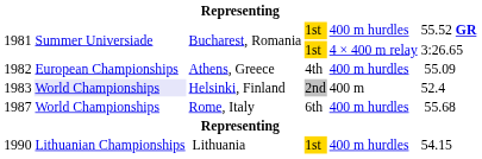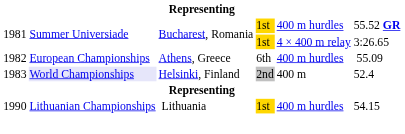1982 | column 4: 4th -> 6th
- row: 1987 | World Championships | Rome, Italy | 6th | 400 m hurdles | 55.68
